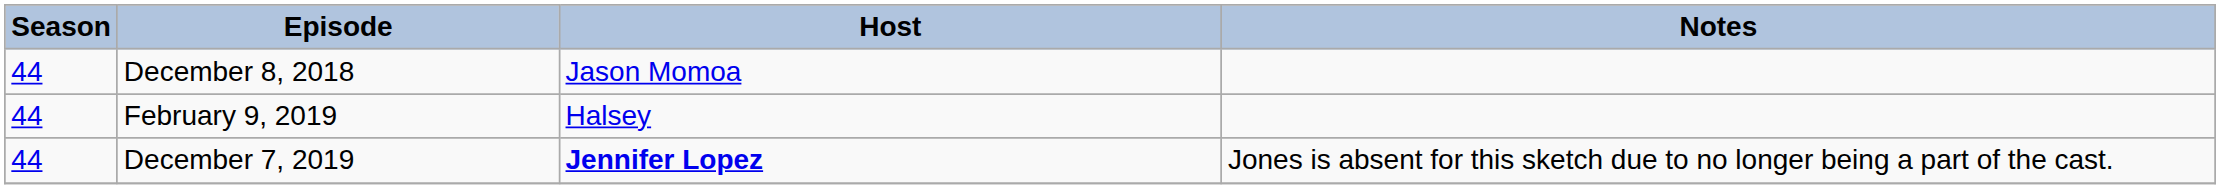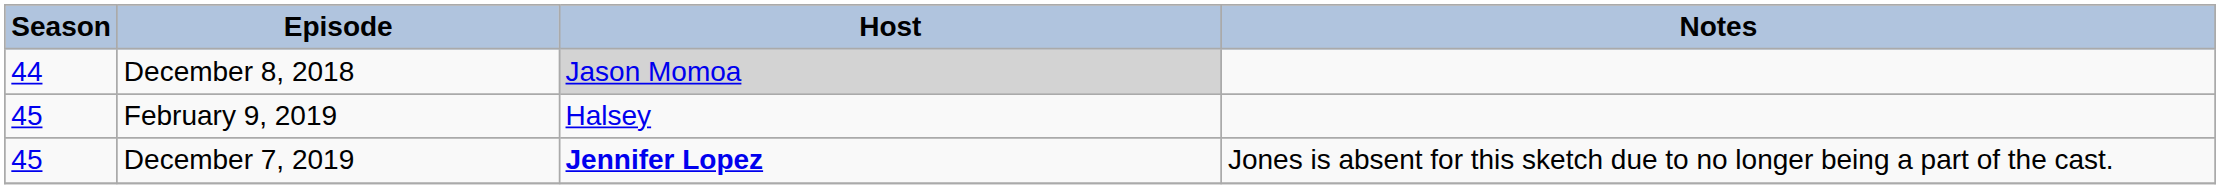December 8, 2018 | Host: no background -> lightgrey background
February 9, 2019 | Season: 44 -> 45
December 7, 2019 | Season: 44 -> 45
